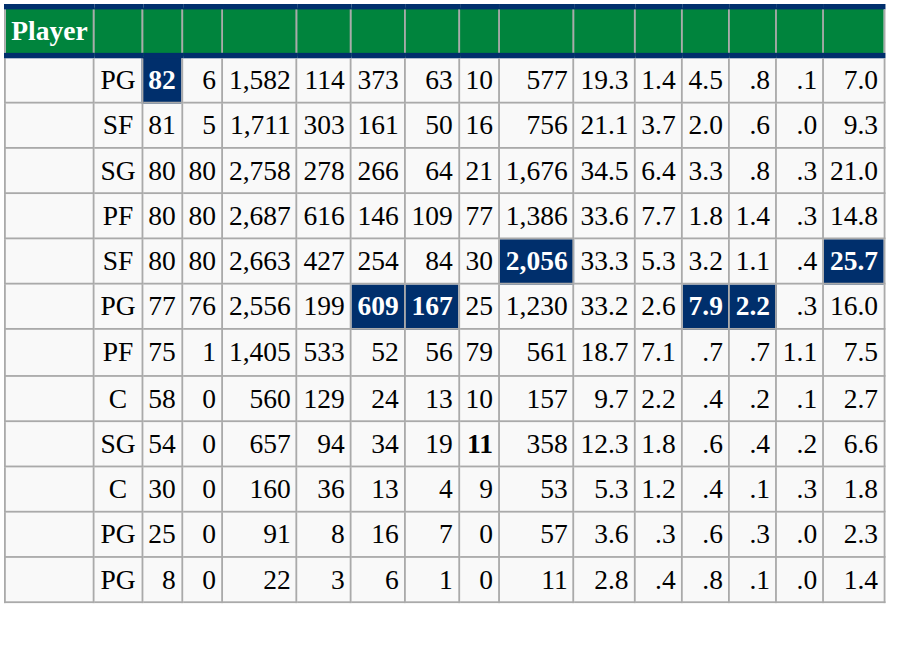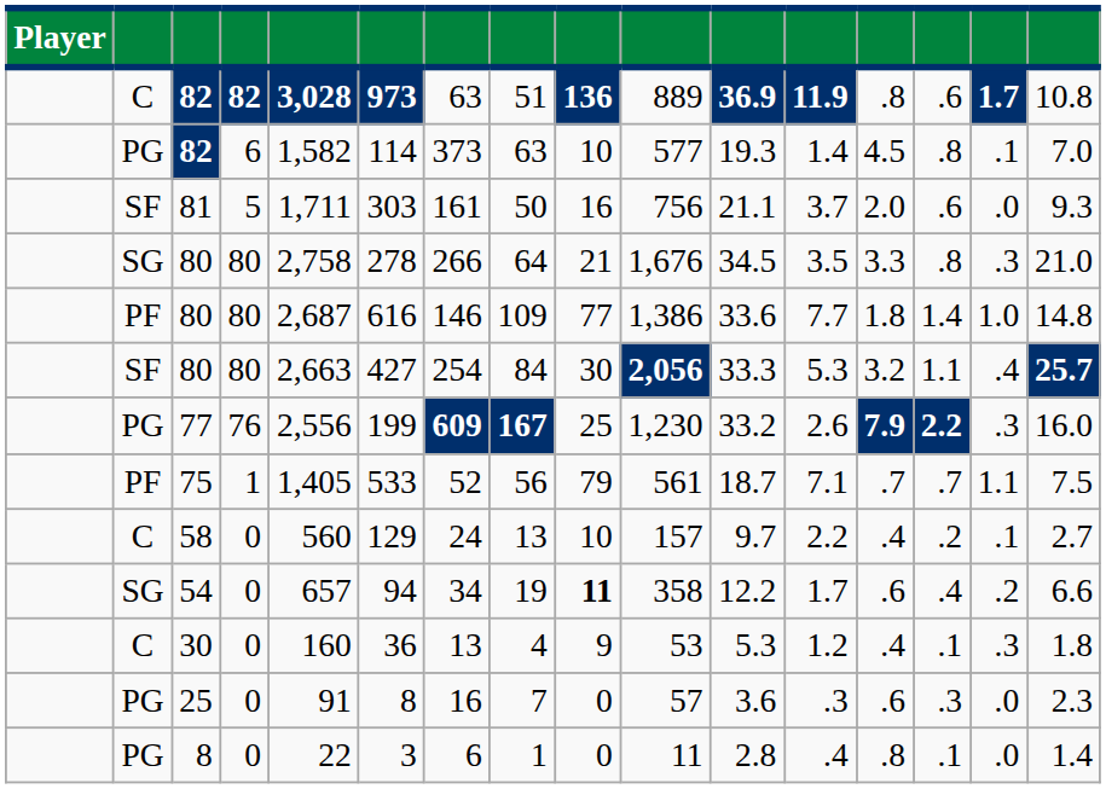+ row: C | 82 | 82 | 3,028 | 973 | 63 | 51 | 136 | 889 | 36.9 | 11.9 | .8 | .6 | 1.7 | 10.8
SG / 80 | column 12: 6.4 -> 3.5
PF / 80 | column 15: .3 -> 1.0
54 | column 11: 12.3 -> 12.2
54 | column 12: 1.8 -> 1.7
